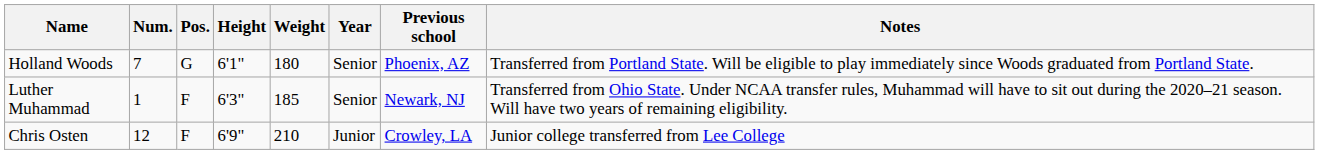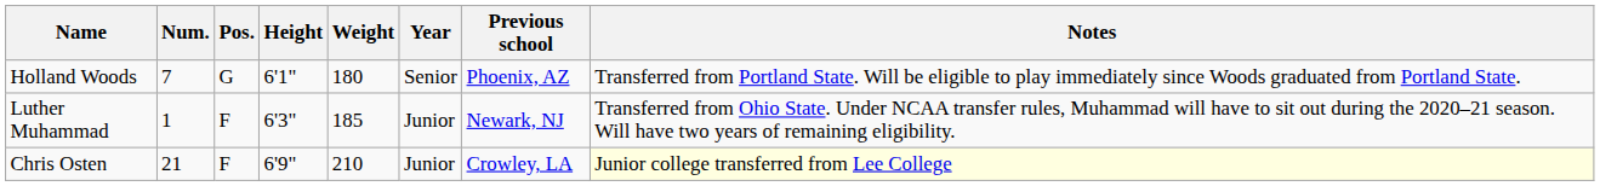Luther Muhammad | Year: Senior -> Junior
Chris Osten | Num.: 12 -> 21
Chris Osten | Notes: no background -> lightyellow background
